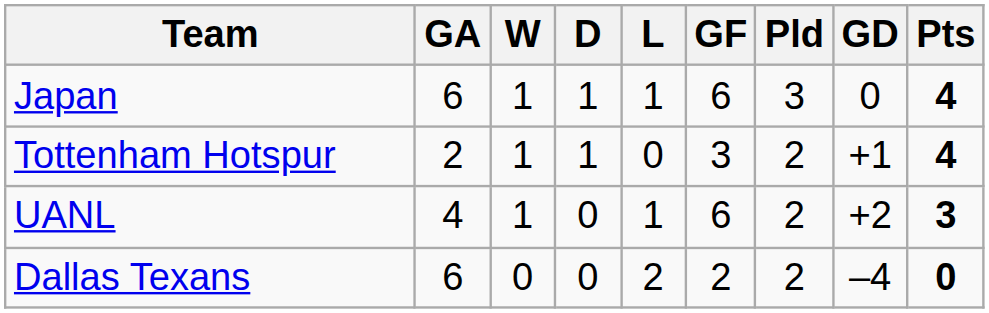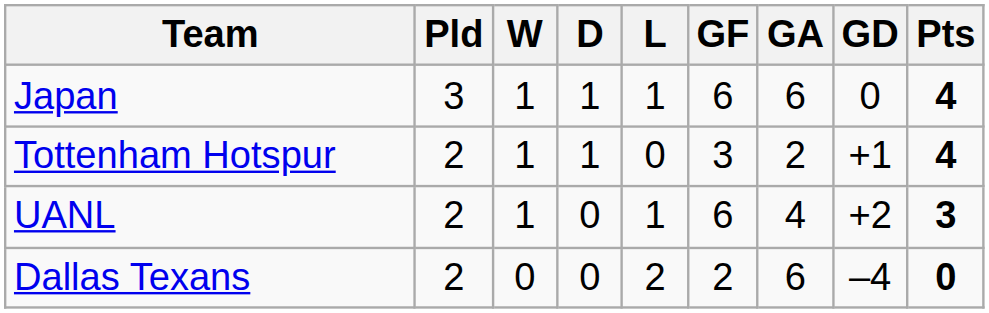columns swapped: Pld <-> GA
